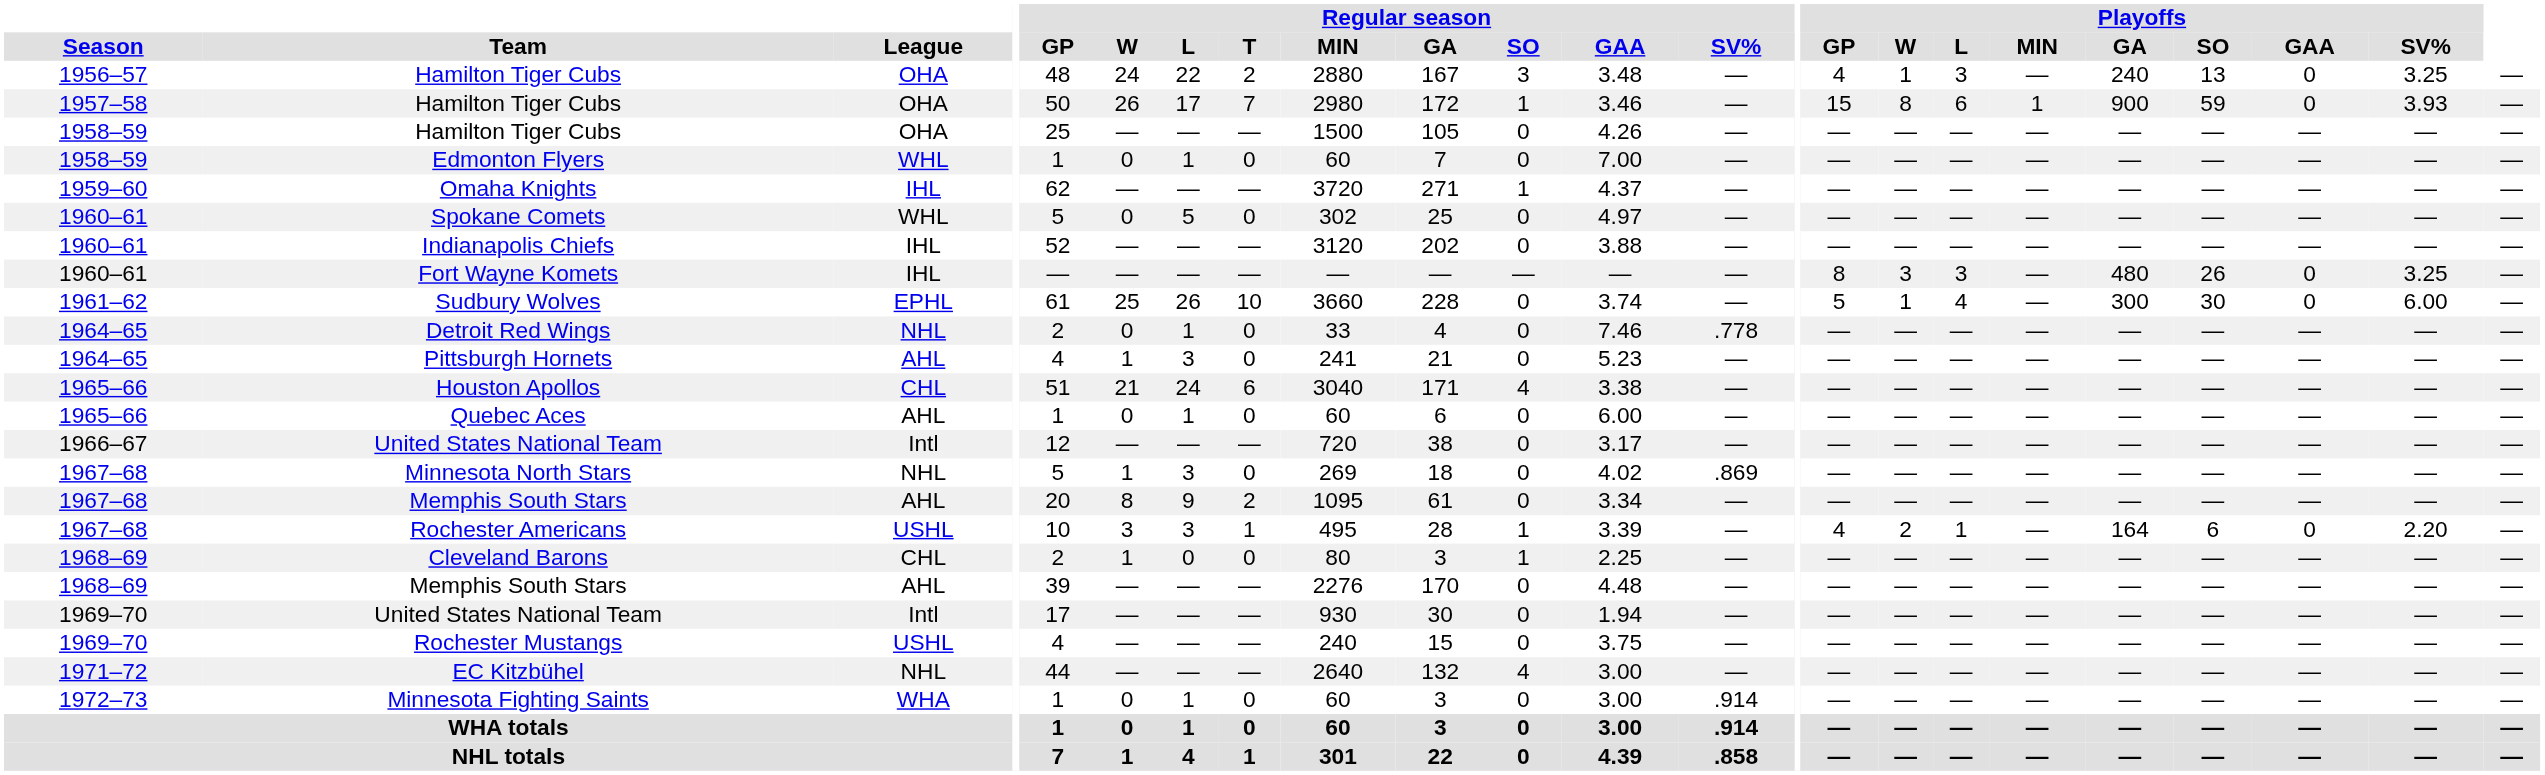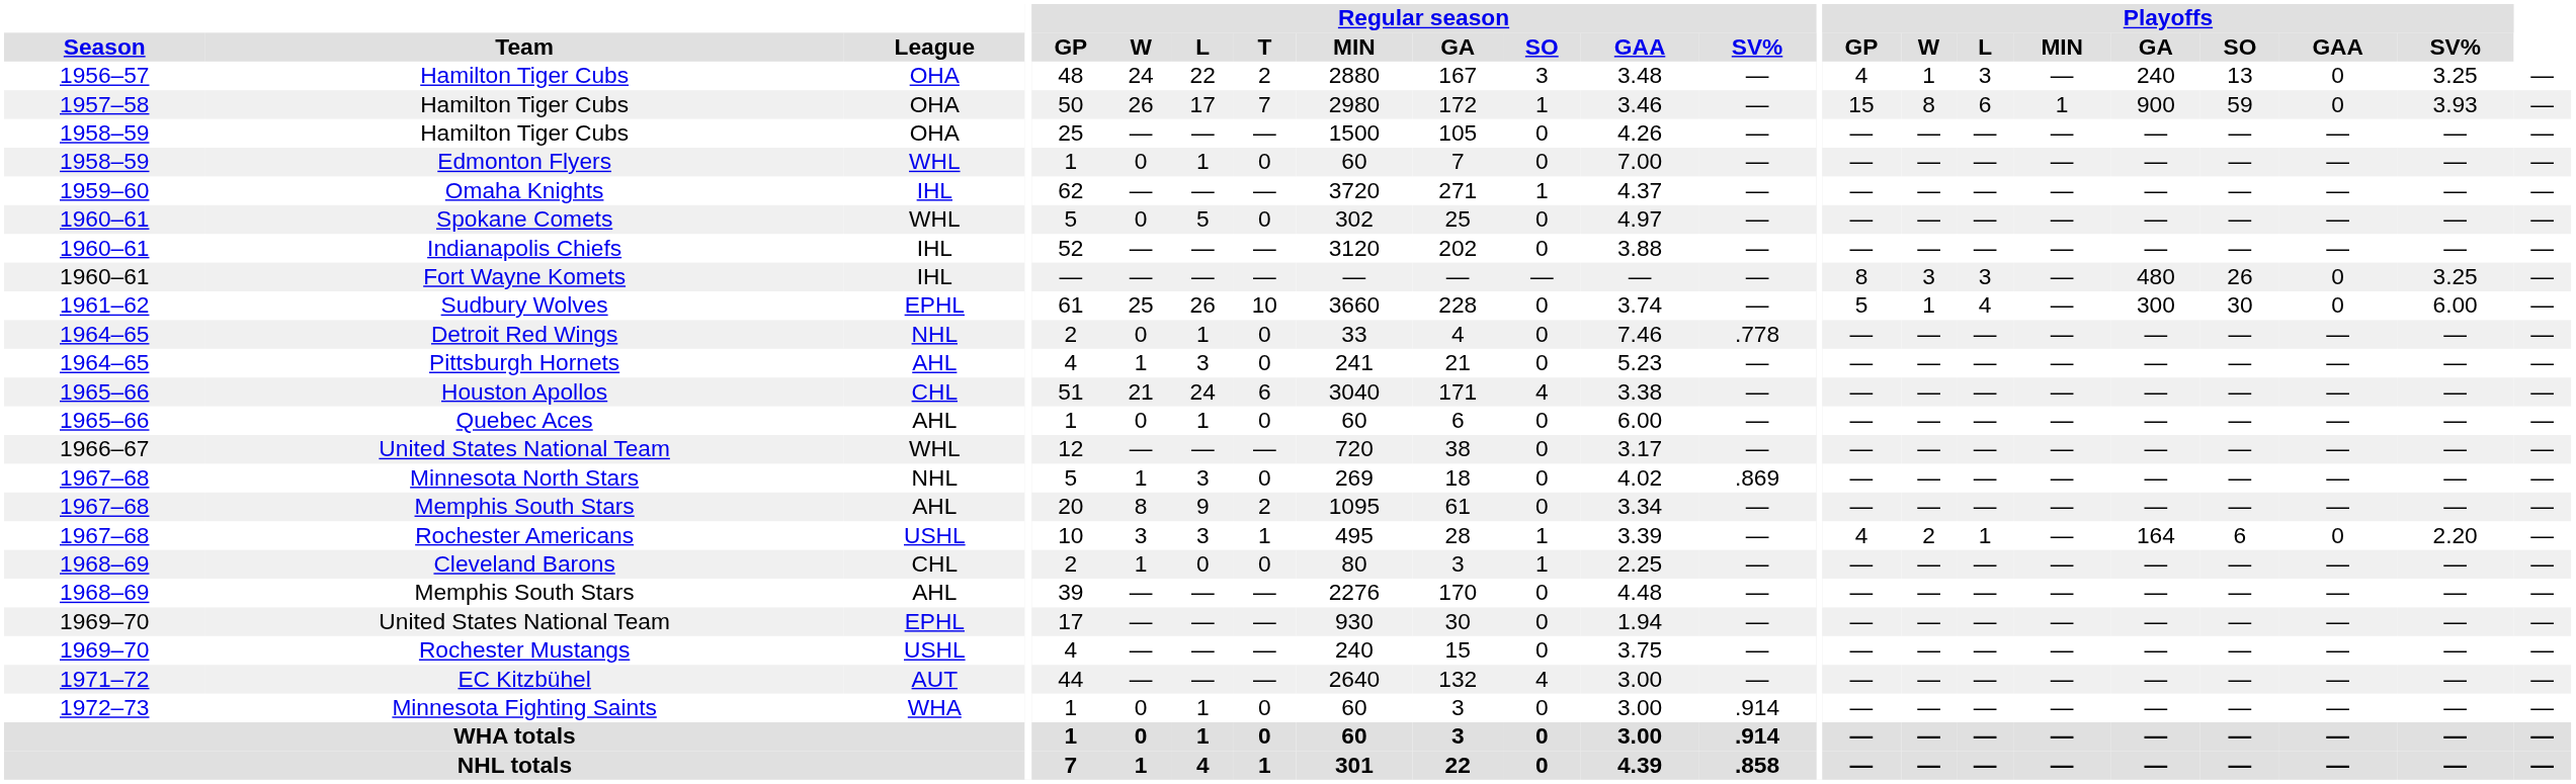1966–67 / United States National Team | League: Intl -> WHL
1969–70 / United States National Team | League: Intl -> EPHL
EC Kitzbühel | League: NHL -> AUT
